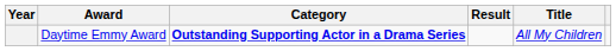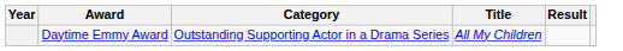columns swapped: Title <-> Result
Daytime Emmy Award | Category: bold -> normal
